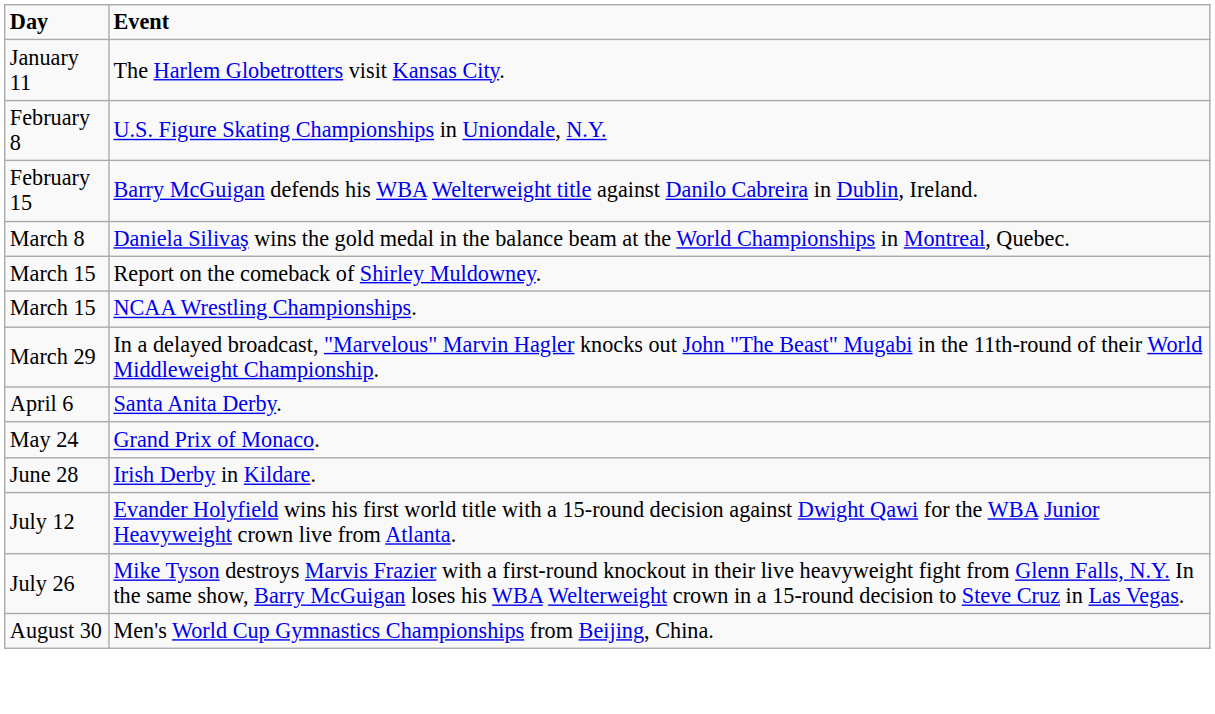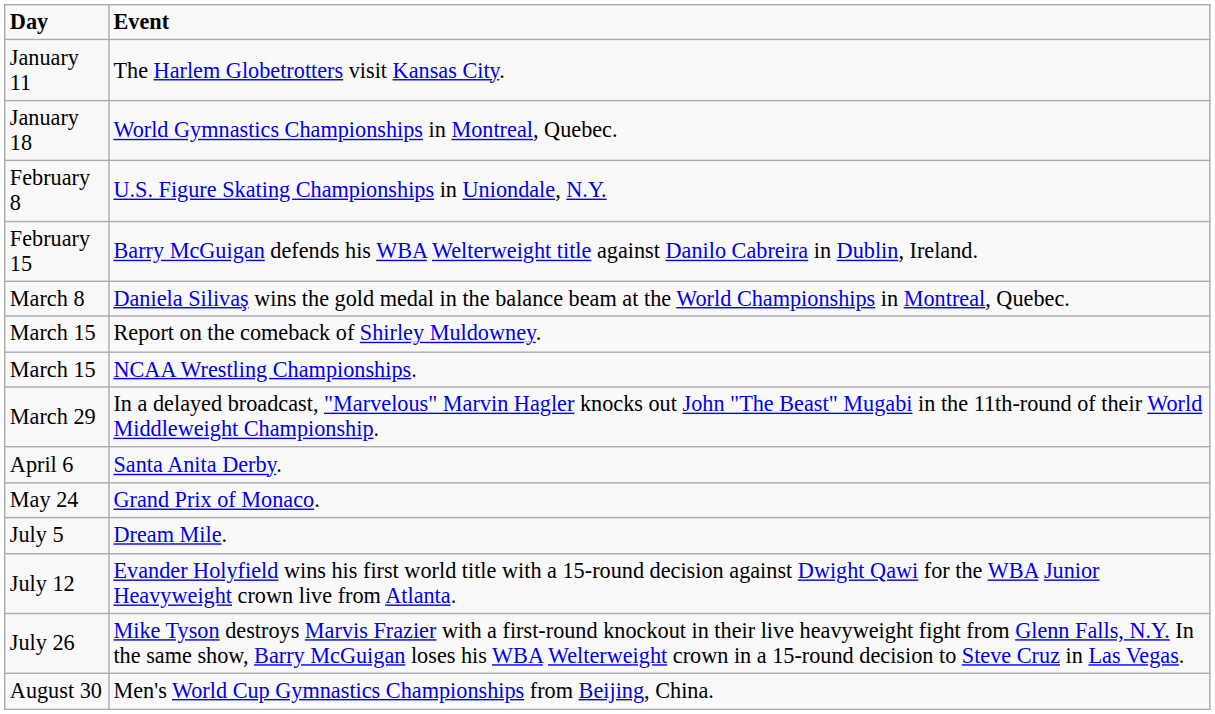+ row: January 18 | World Gymnastics Championships in Montreal, Quebec.
- row: June 28 | Irish Derby in Kildare.
+ row: July 5 | Dream Mile.
